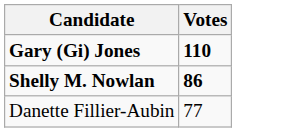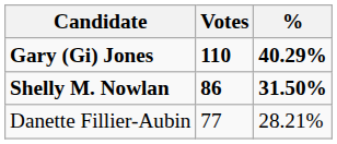+ column: % | 40.29% | 31.50% | 28.21%
